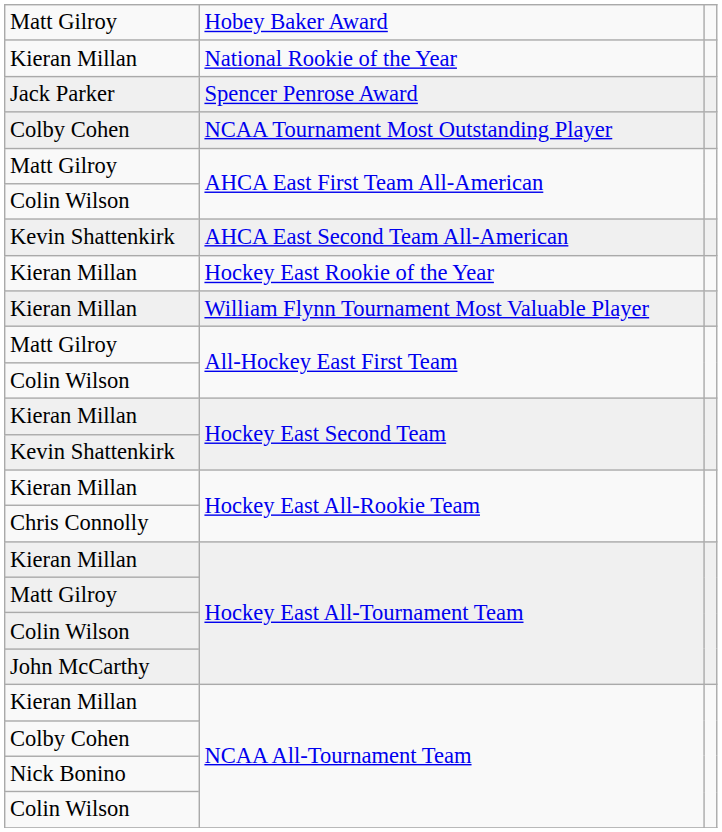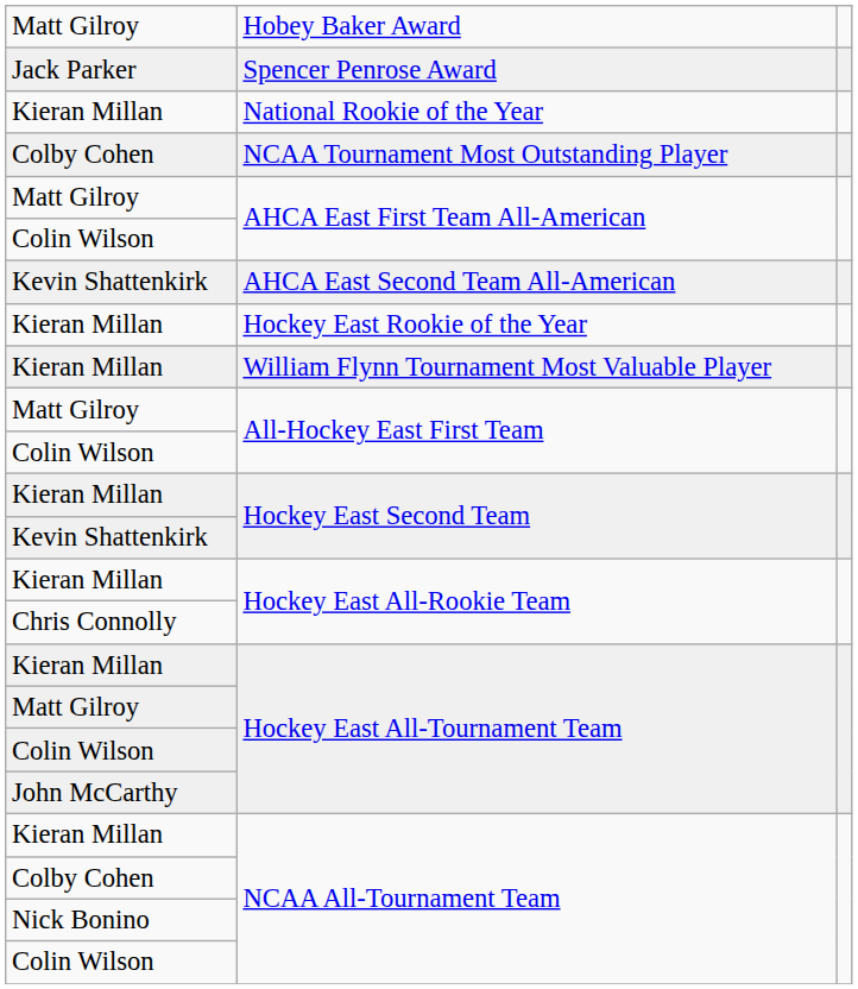rows swapped: Spencer Penrose Award <-> National Rookie of the Year
